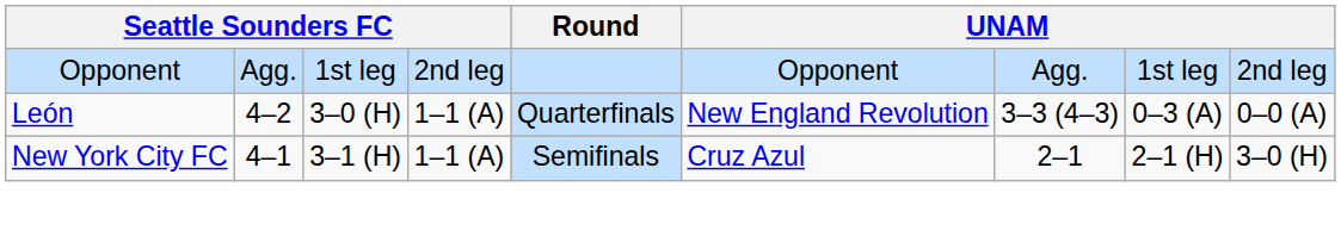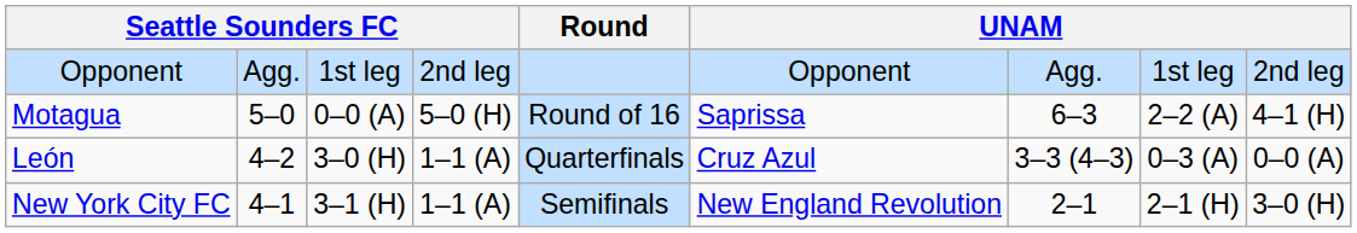+ row: Motagua | 5–0 | 0–0 (A) | 5–0 (H) | Round of 16 | Saprissa | 6–3 | 2–2 (A) | 4–1 (H)
León | column 6: New England Revolution -> Cruz Azul
New York City FC | column 6: Cruz Azul -> New England Revolution
